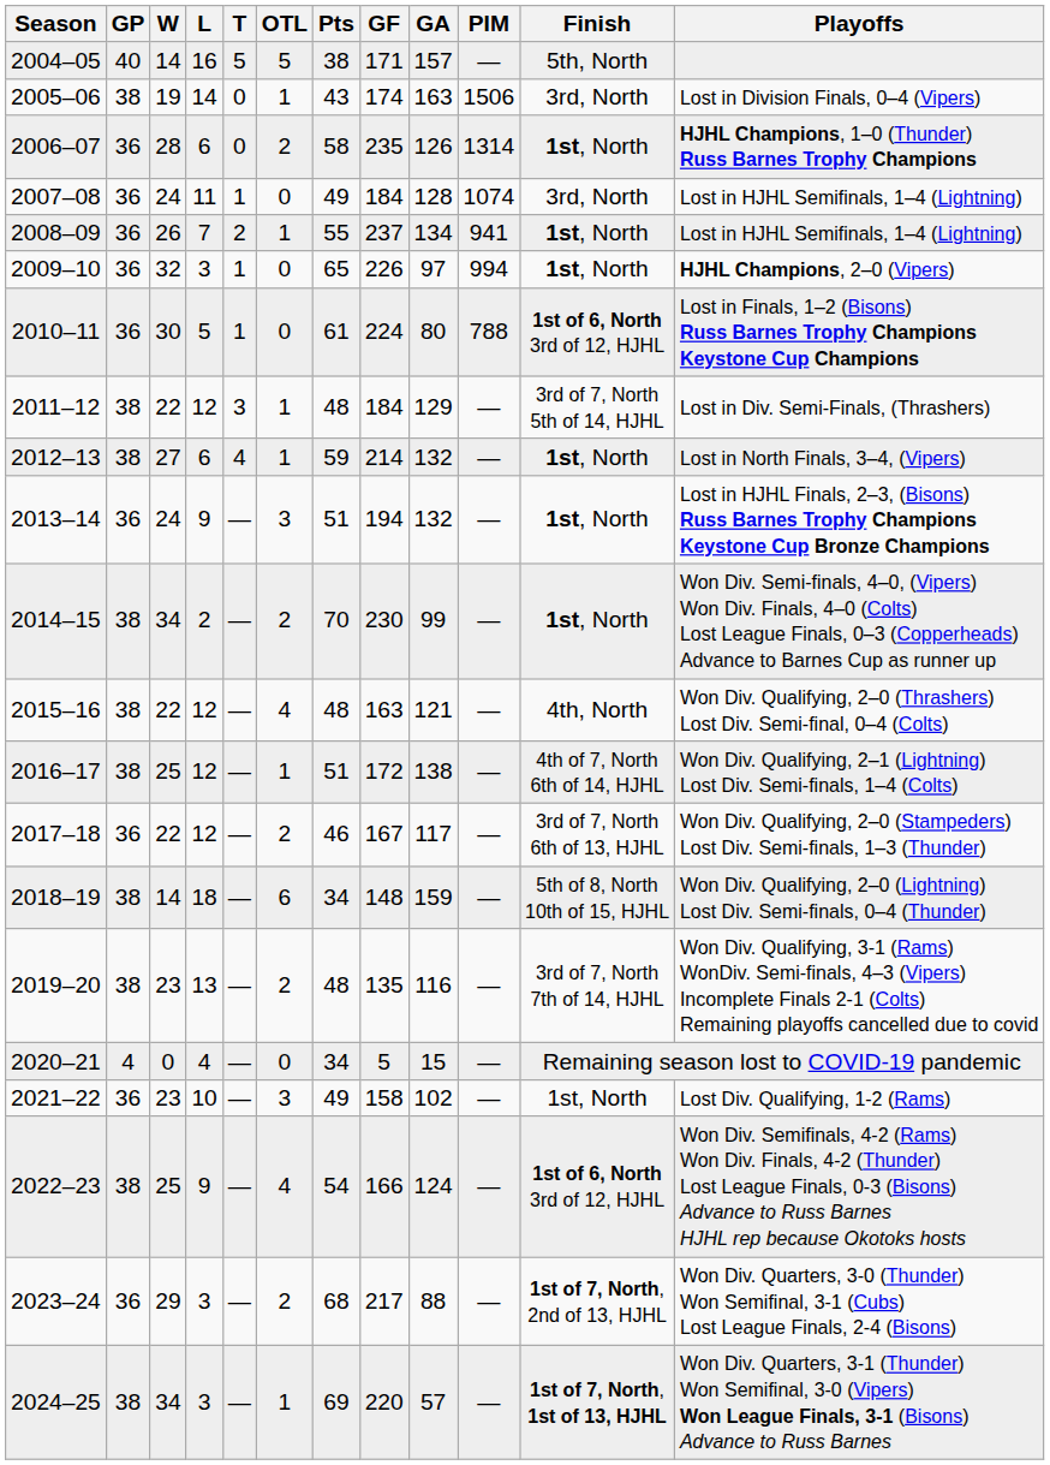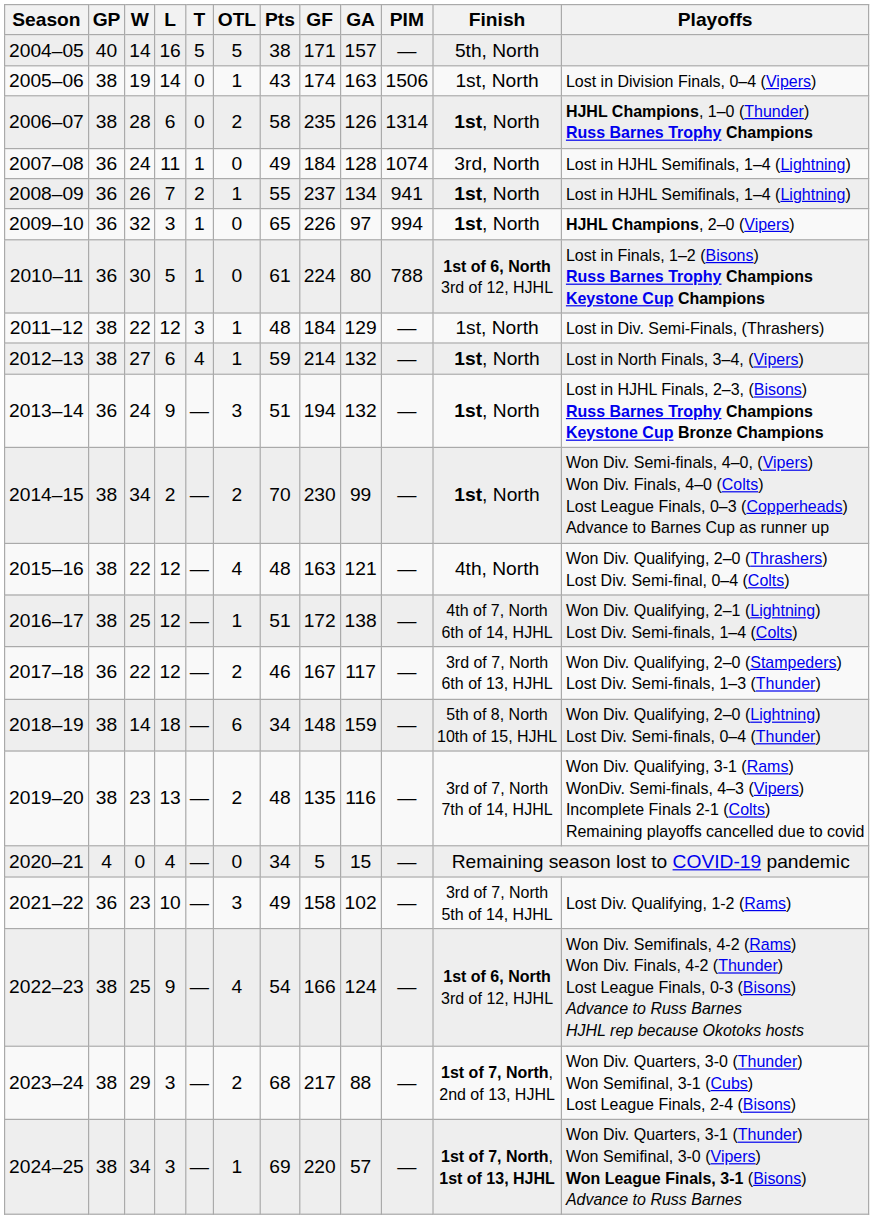2005–06 | Finish: 3rd, North -> 1st, North
2006–07 | GP: 36 -> 38
2011–12 | Finish: 3rd of 7, North 5th of 14, HJHL -> 1st, North
2021–22 | Finish: 1st, North -> 3rd of 7, North 5th of 14, HJHL
2023–24 | GP: 36 -> 38
